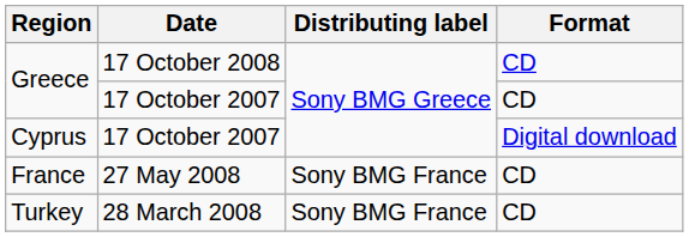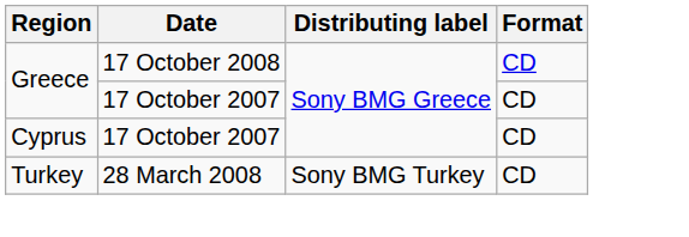Cyprus | Format: Digital download -> CD
- row: France | 27 May 2008 | Sony BMG France | CD
Turkey | Distributing label: Sony BMG France -> Sony BMG Turkey
